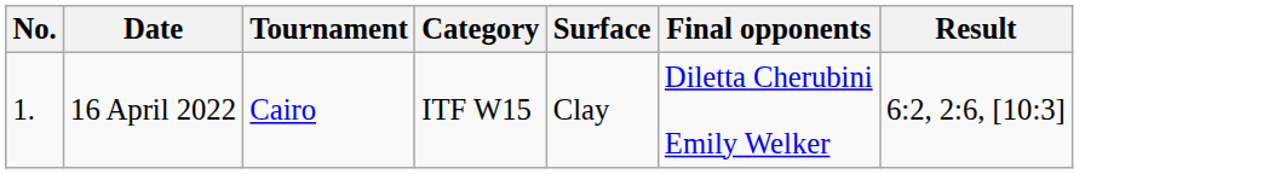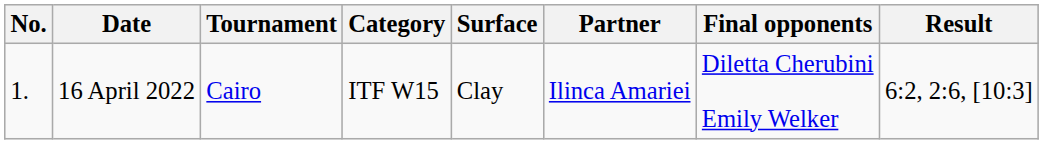+ column: Partner | Ilinca Amariei
